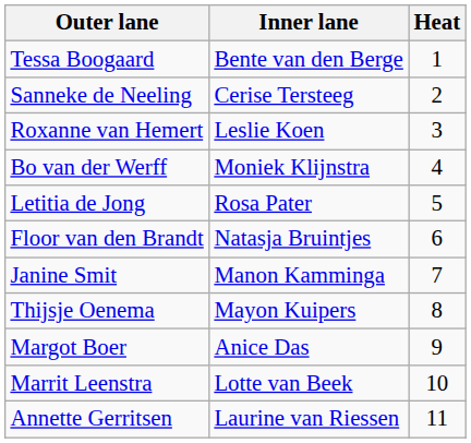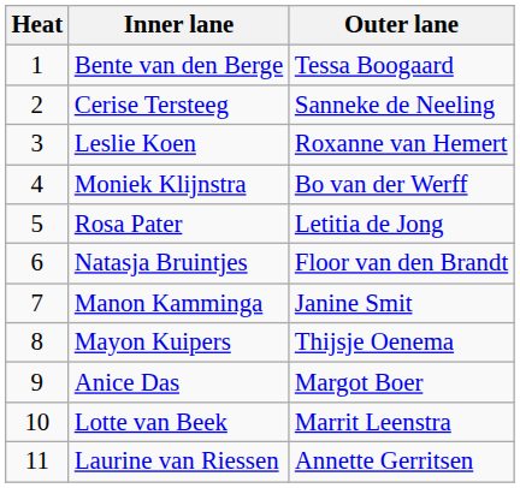columns swapped: Heat <-> Outer lane
